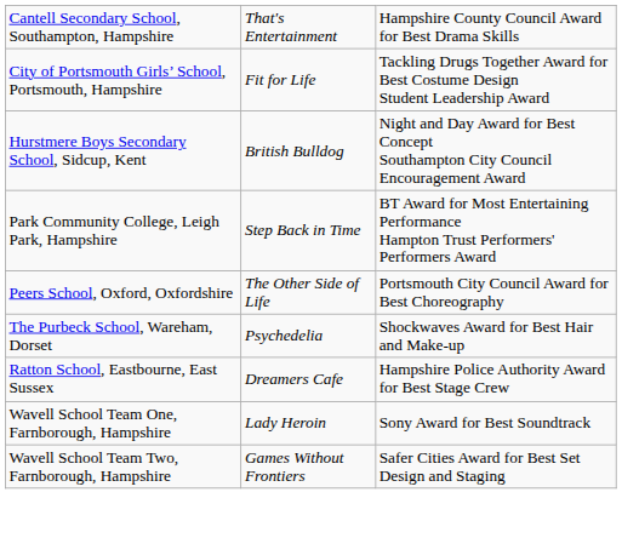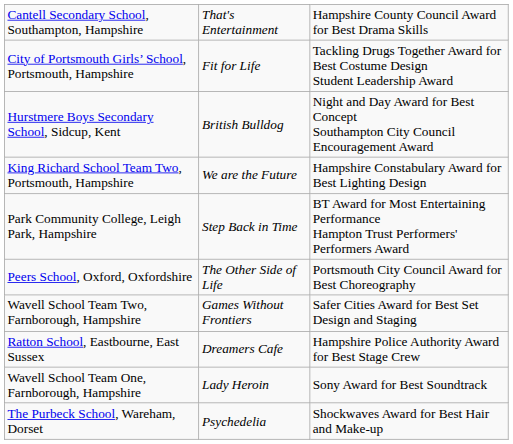+ row: King Richard School Team Two, Portsmouth, Hampshire | We are the Future | Hampshire Constabulary Award for Best Lighting Design
rows swapped: The Purbeck School, Wareham, Dorset <-> Wavell School Team Two, Farnborough, Hampshire
